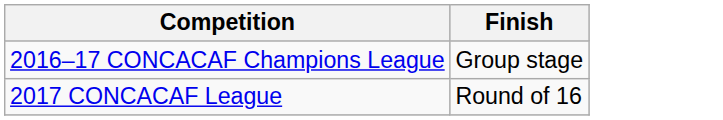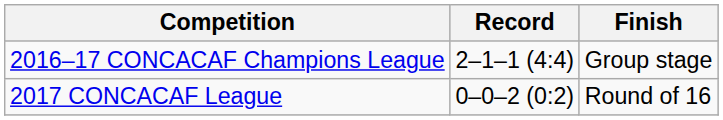+ column: Record | 2–1–1 (4:4) | 0–0–2 (0:2)
